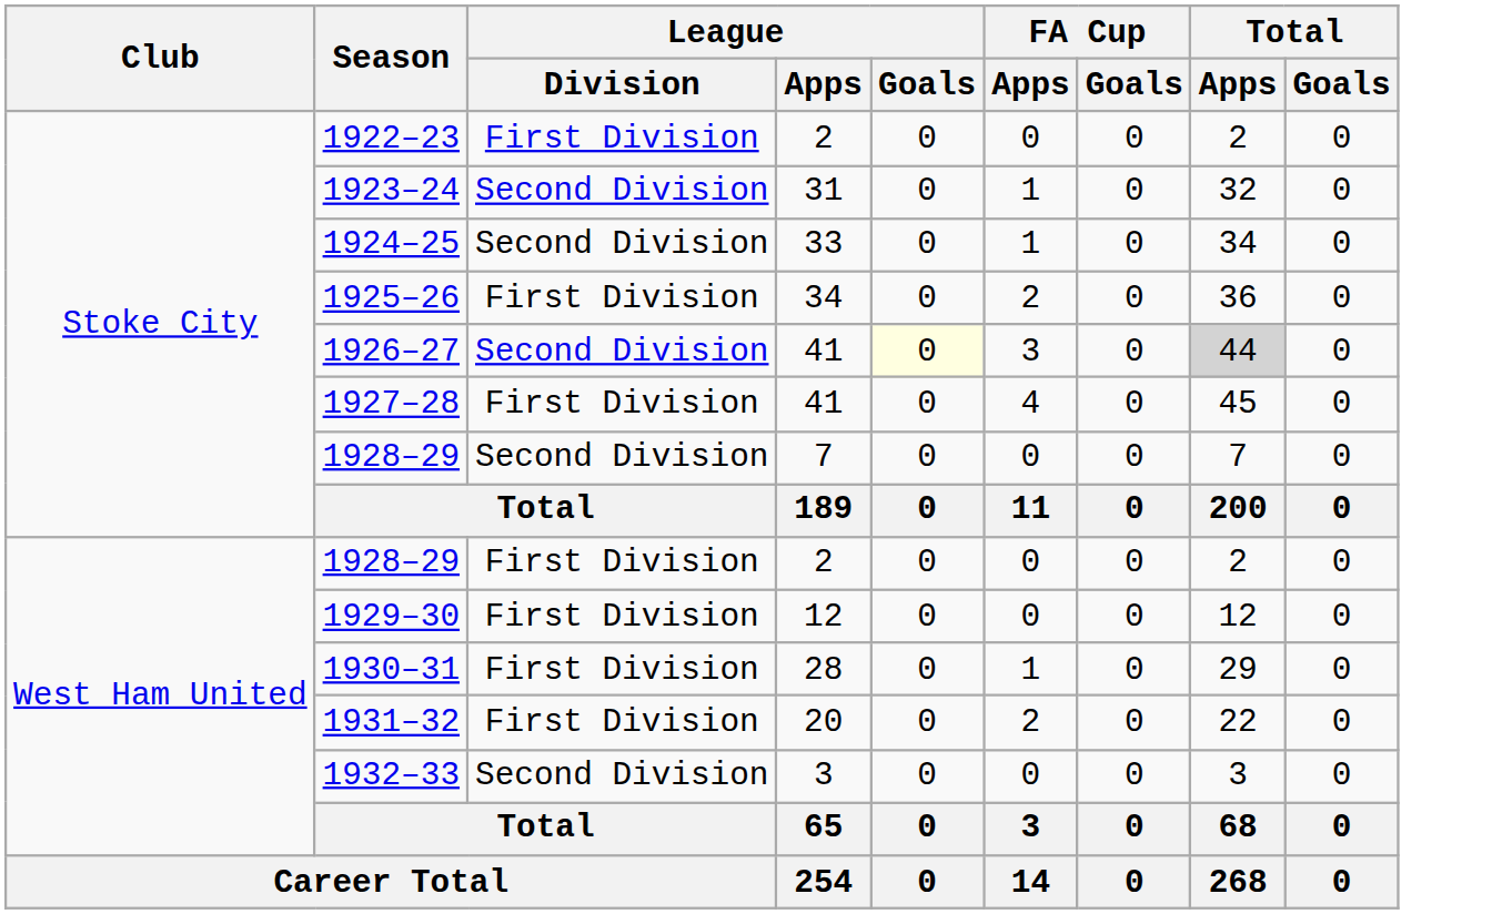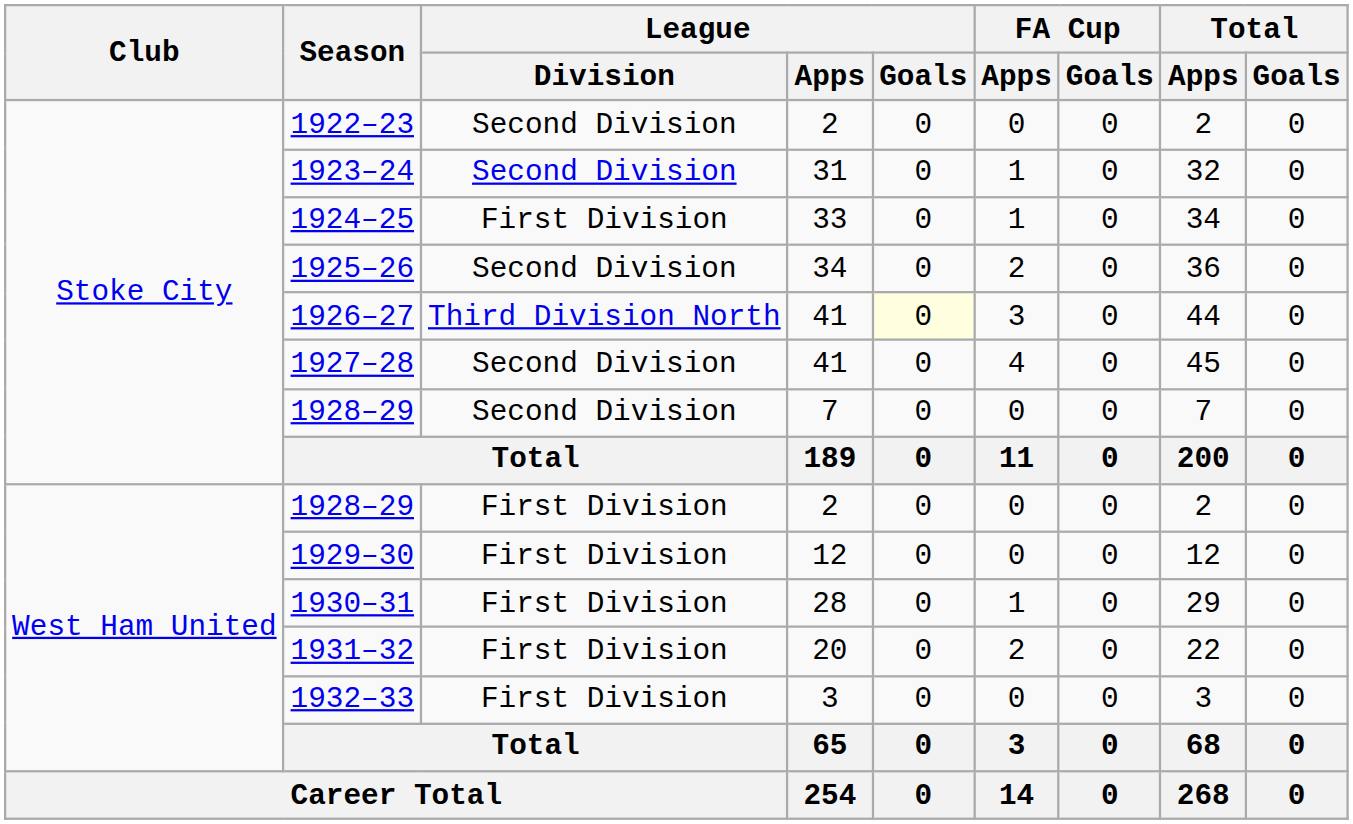1922–23 | League / Division: First Division -> Second Division
1924–25 | League / Division: Second Division -> First Division
1925–26 | League / Division: First Division -> Second Division
1926–27 | League / Division: Second Division -> Third Division North
1926–27 | Total / Apps: lightgrey background -> no background
1927–28 | League / Division: First Division -> Second Division
1932–33 | League / Division: Second Division -> First Division
